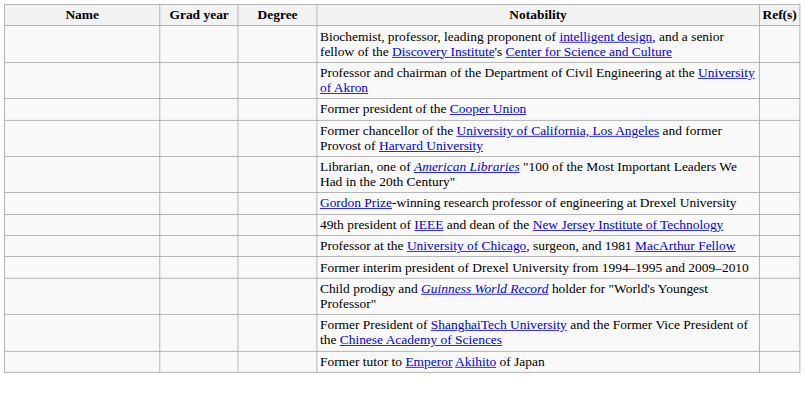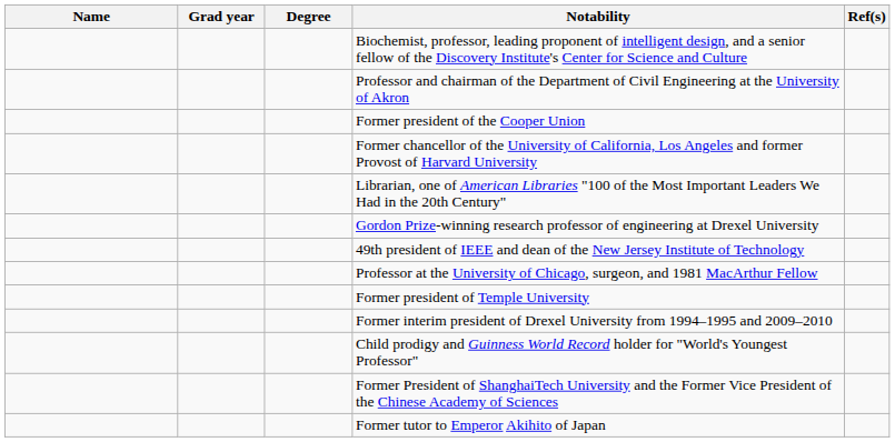+ row: Former president of Temple University
